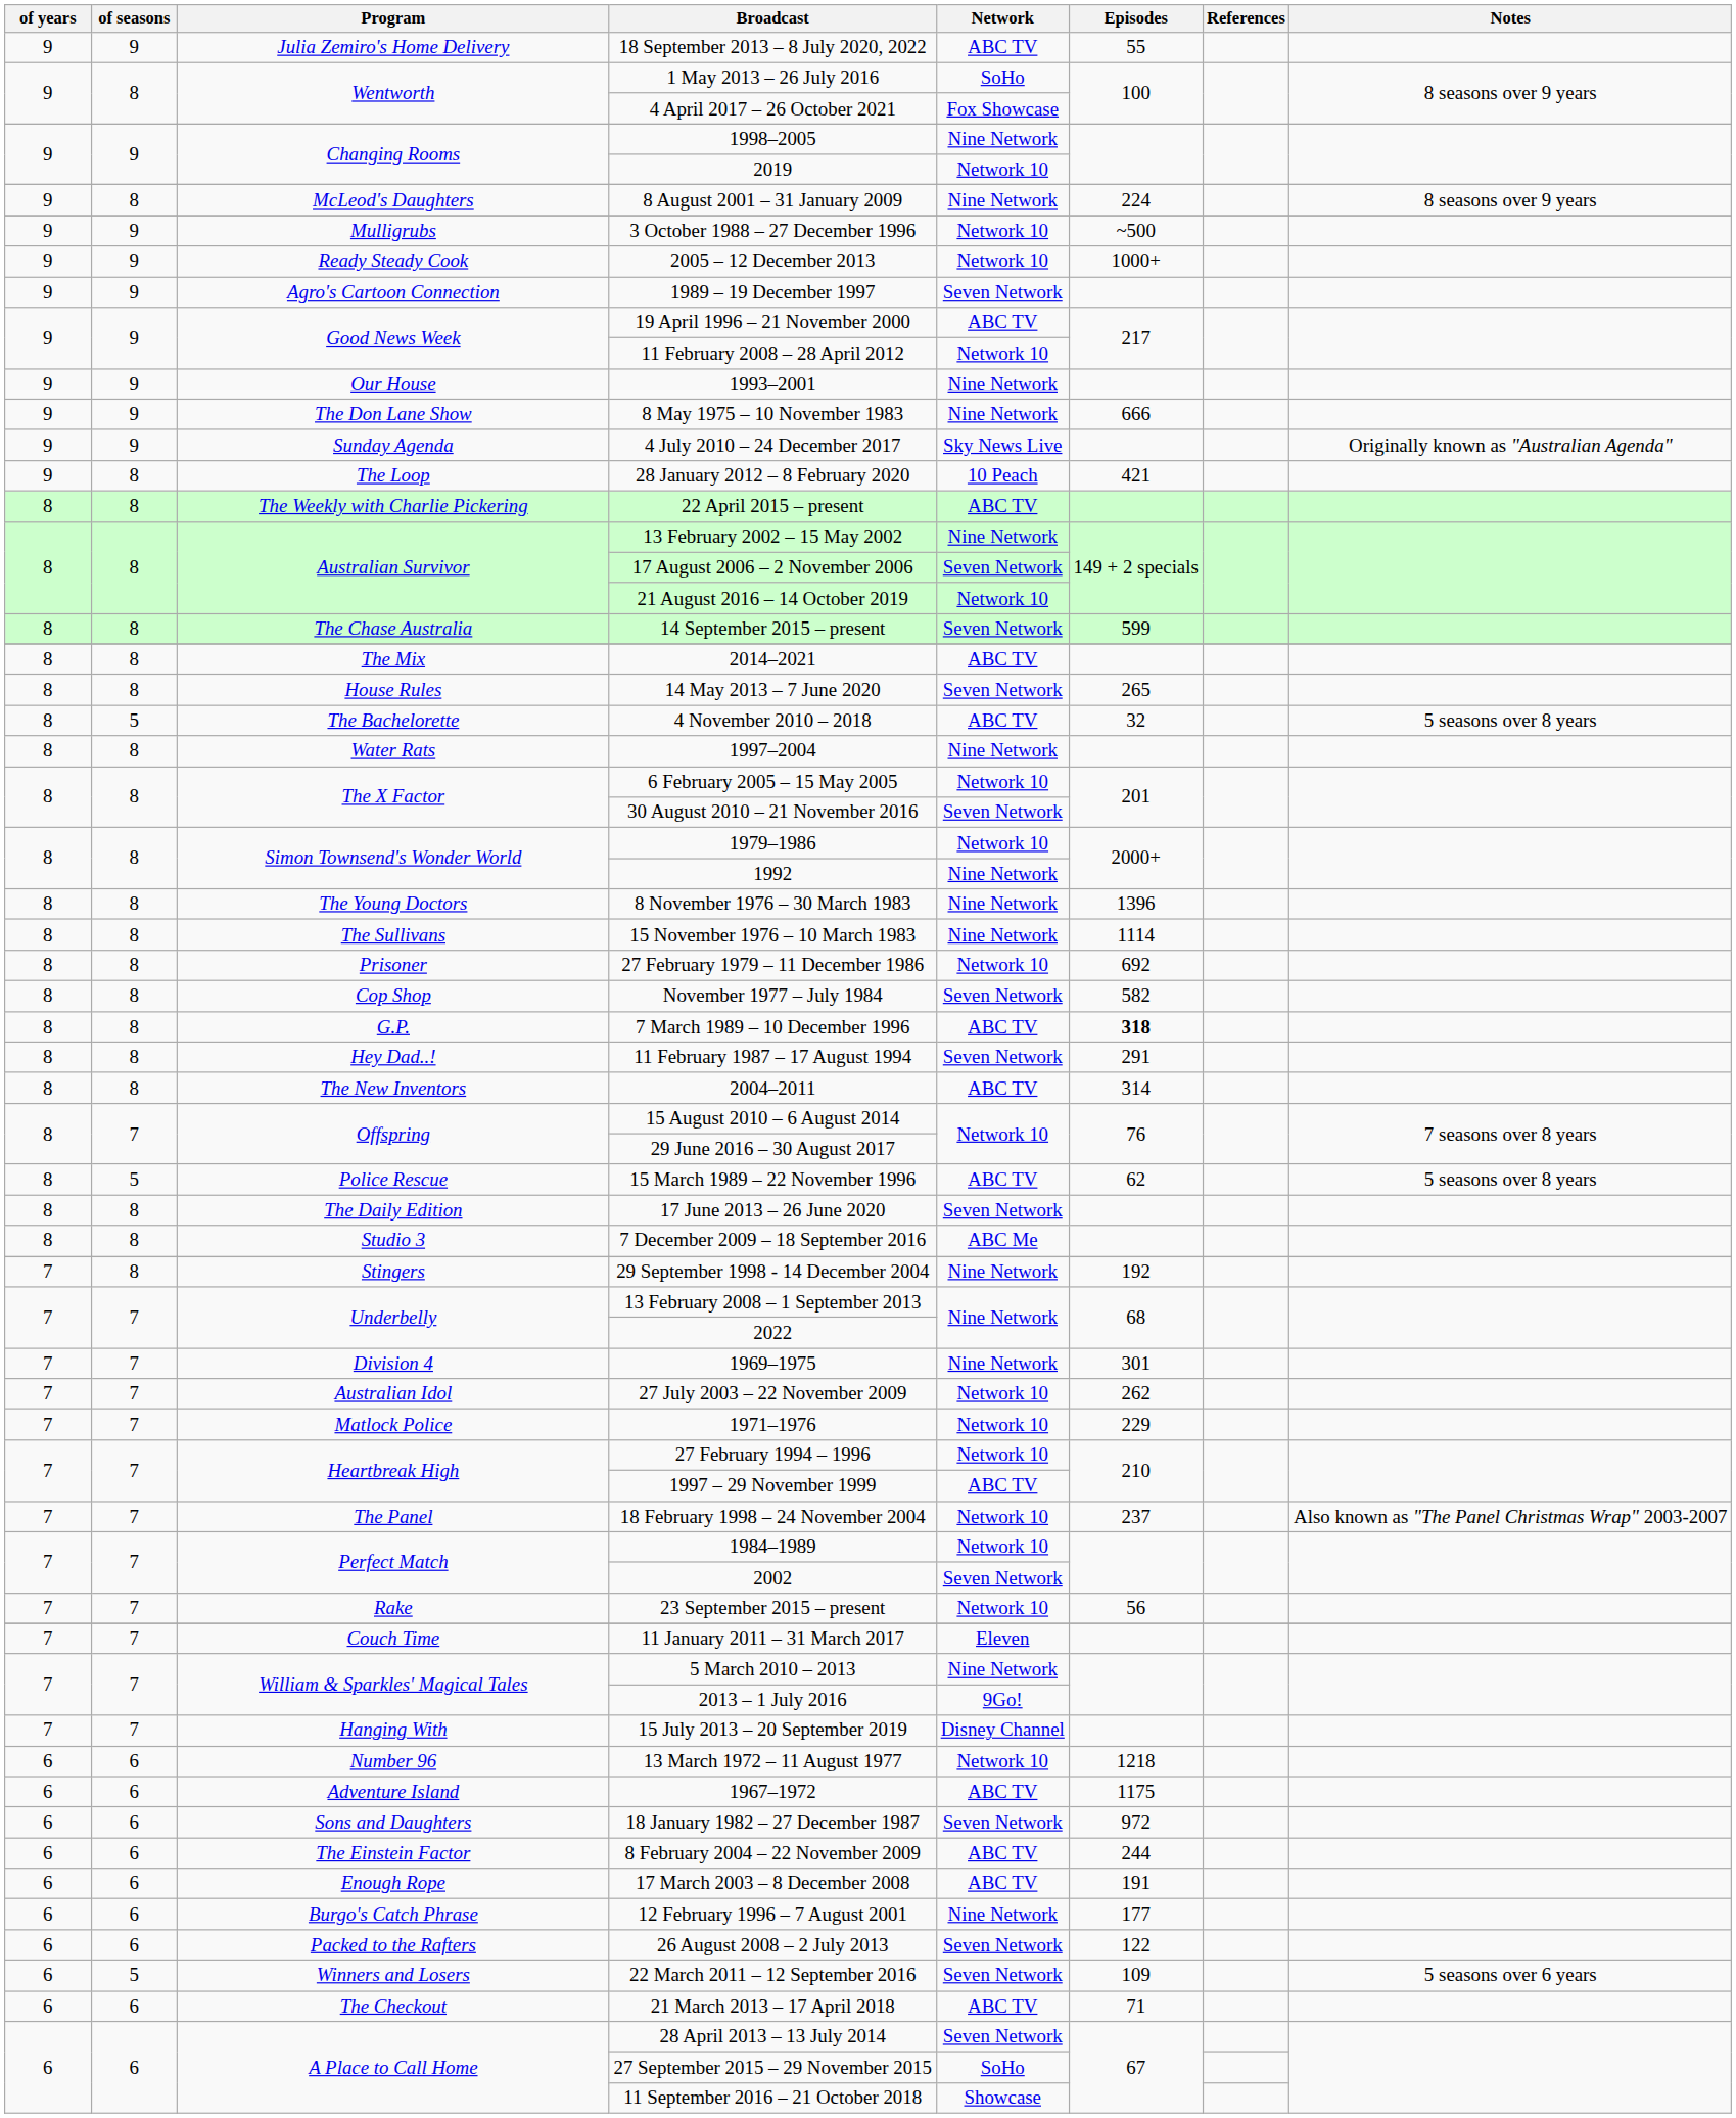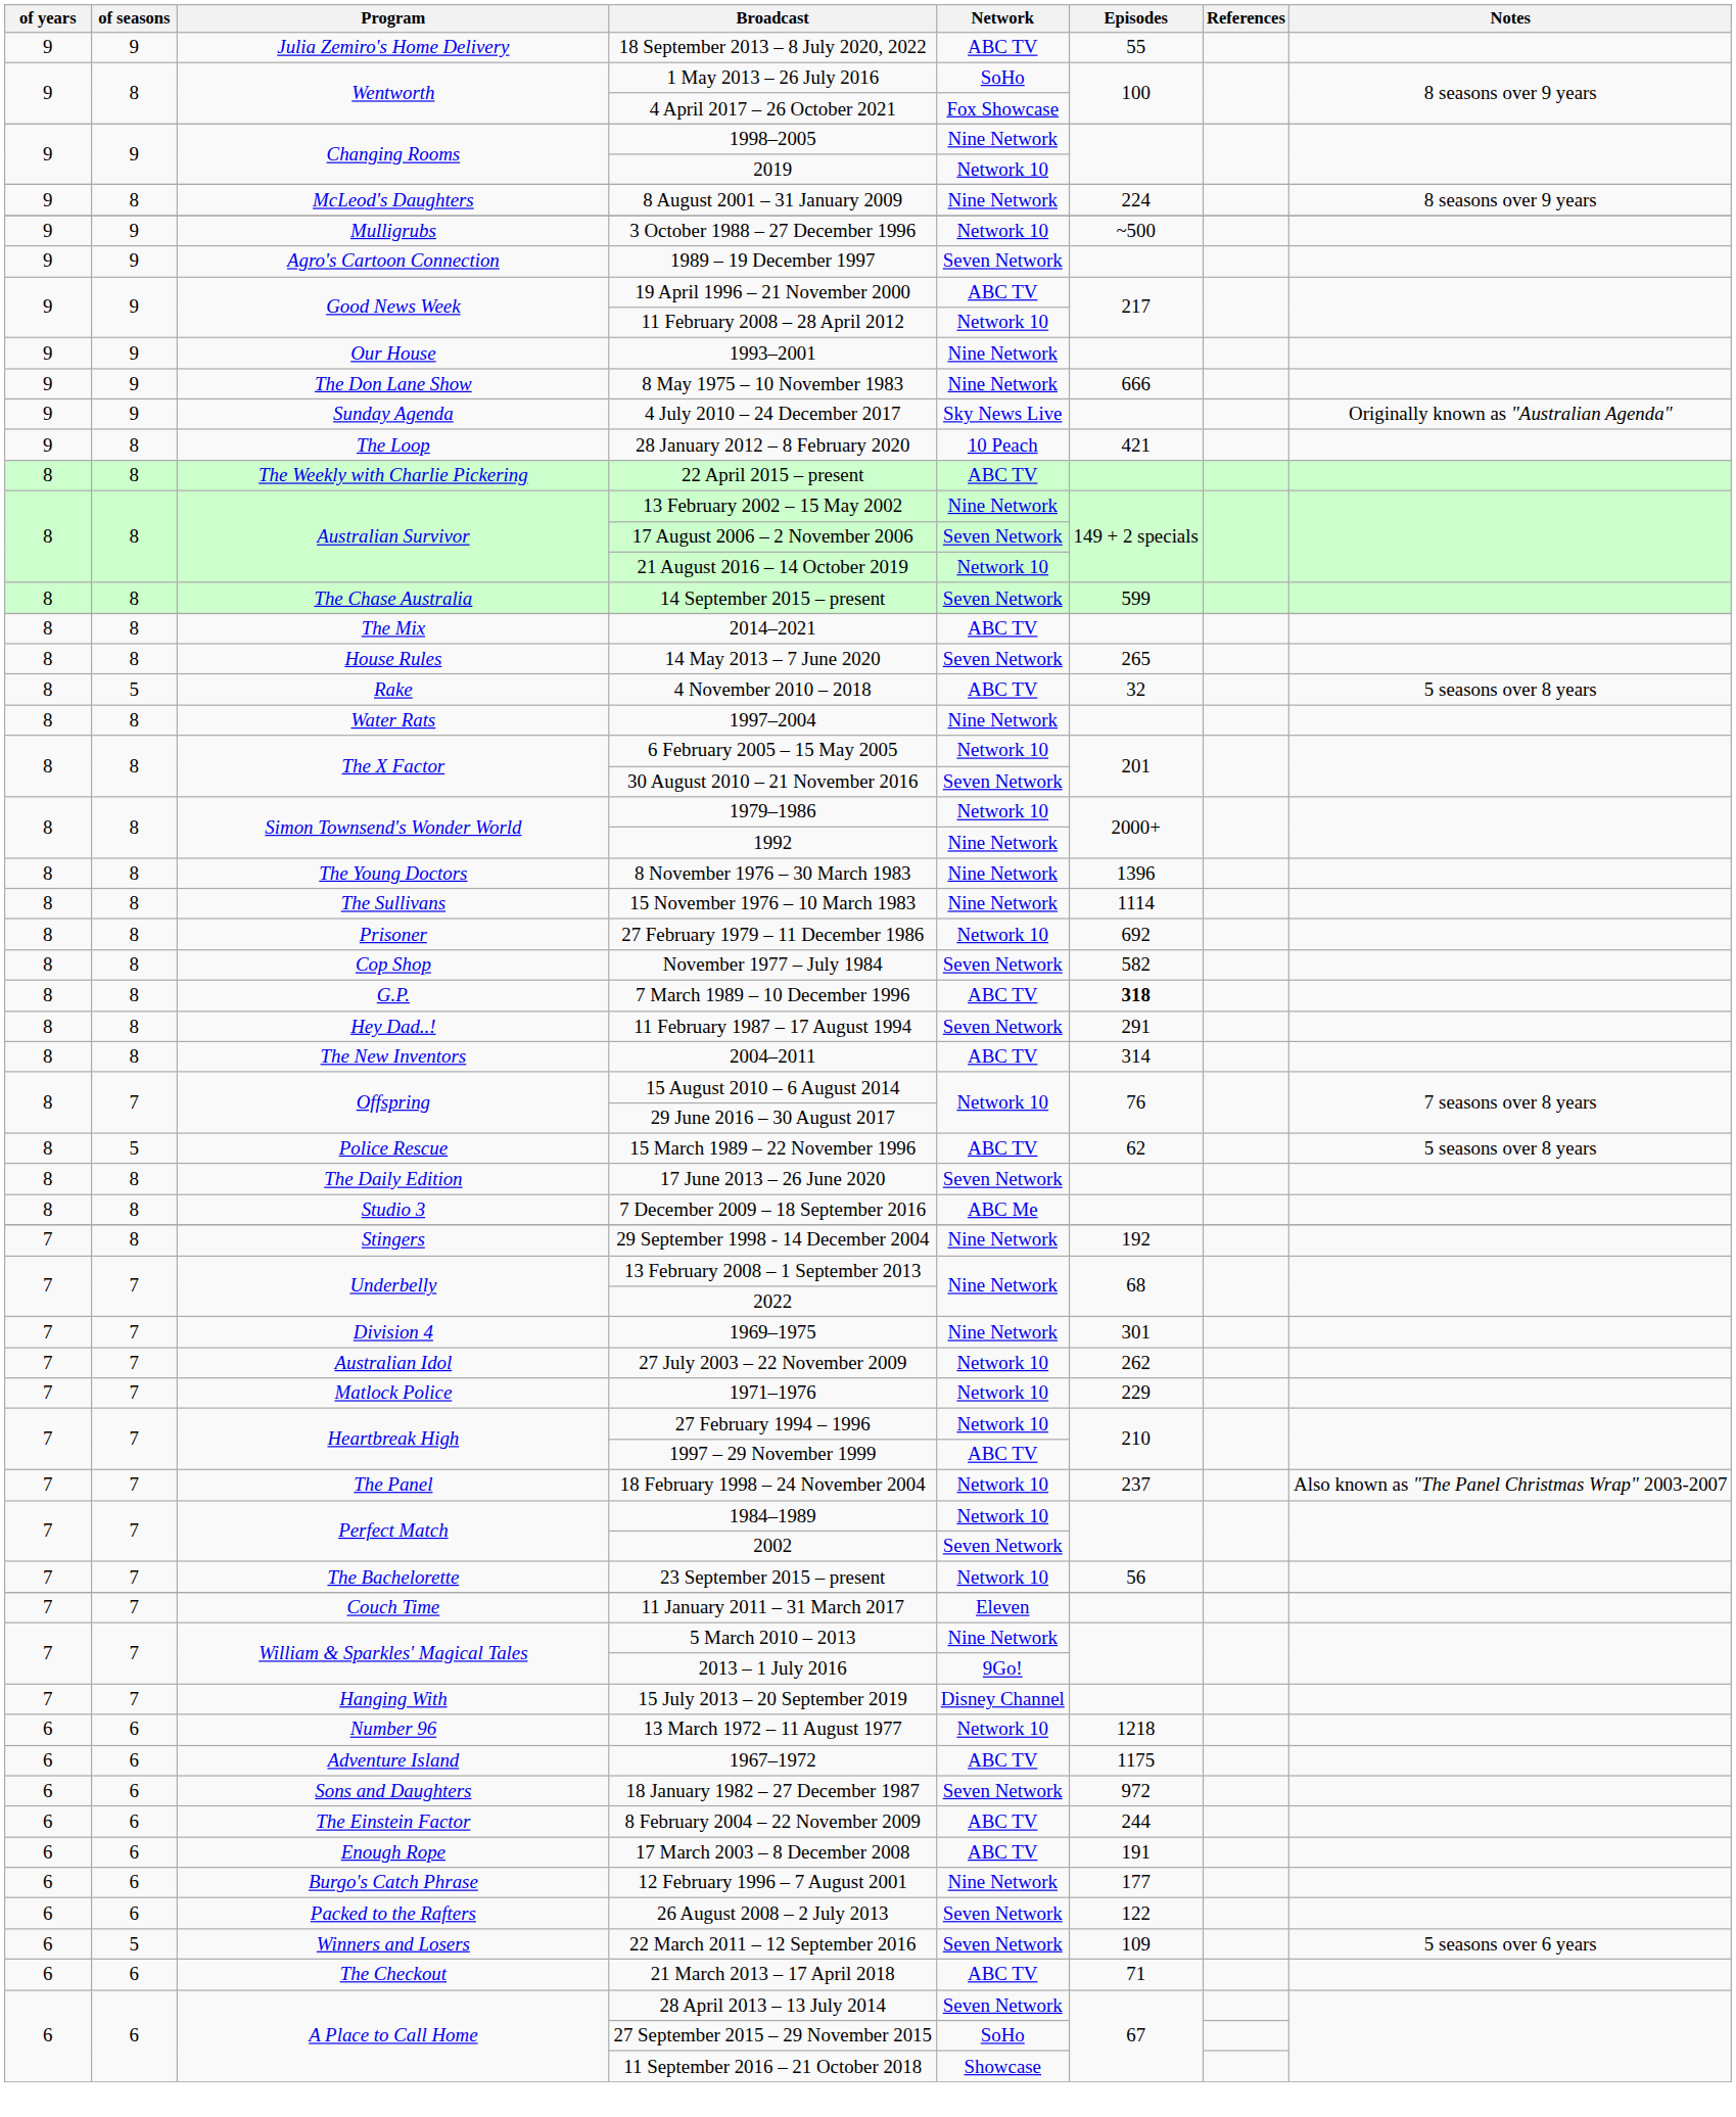- row: 9 | 9 | Ready Steady Cook | 2005 – 12 December 2013 | Network 10 | 1000+
4 November 2010 – 2018 | Program: The Bachelorette -> Rake
23 September 2015 – present | Program: Rake -> The Bachelorette
